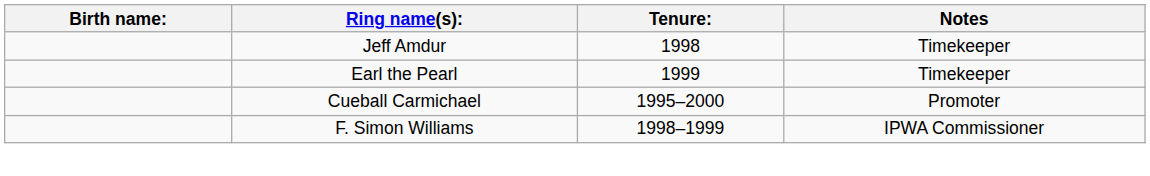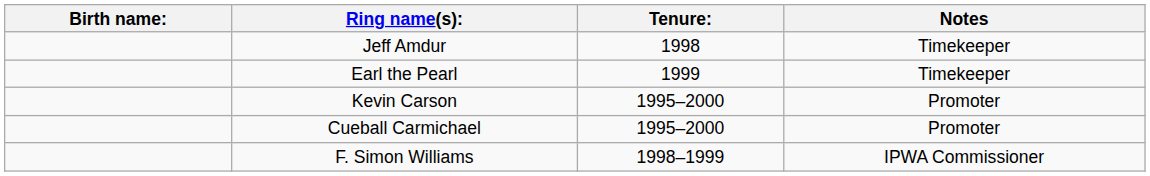+ row: Kevin Carson | 1995–2000 | Promoter
